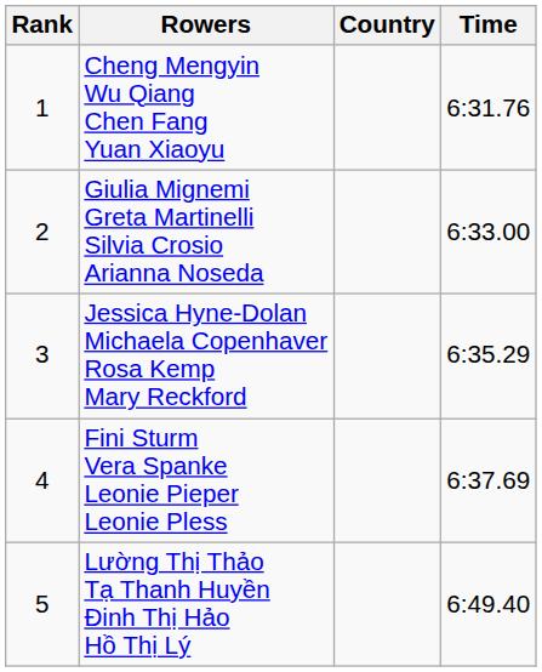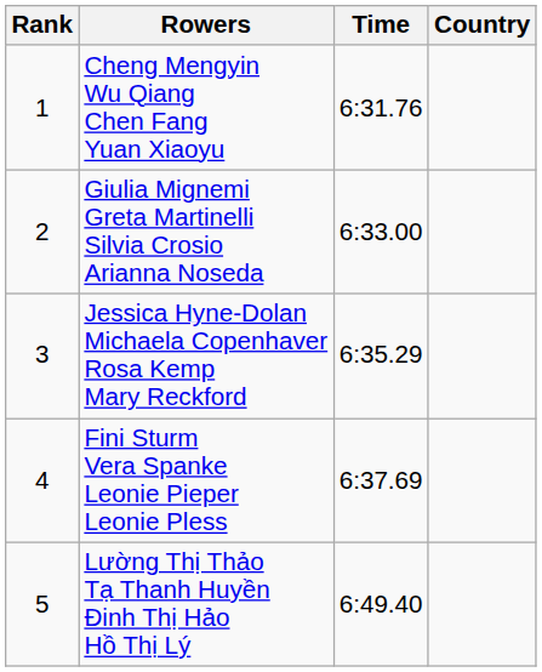columns swapped: Country <-> Time
